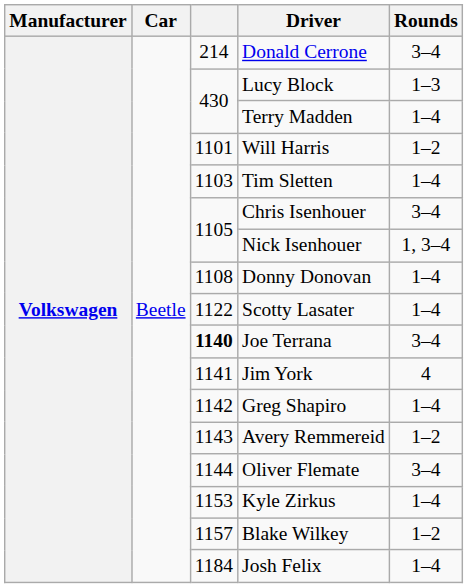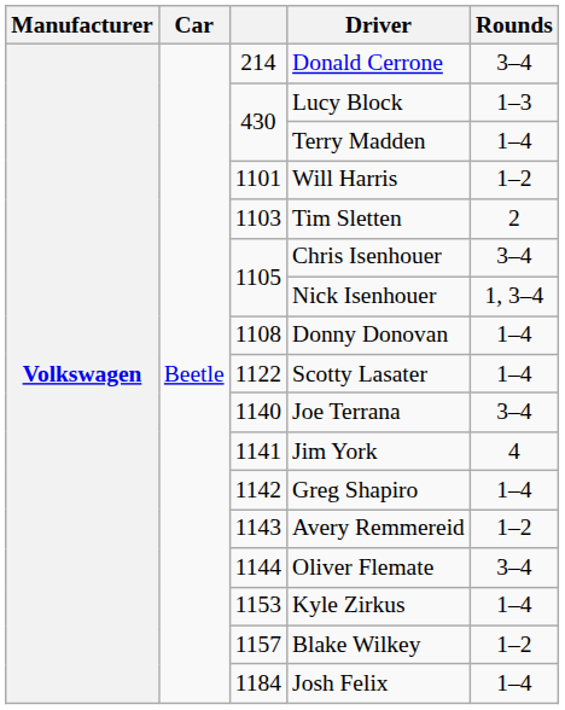Tim Sletten | Rounds: 1–4 -> 2
Joe Terrana | column 3: bold -> normal
